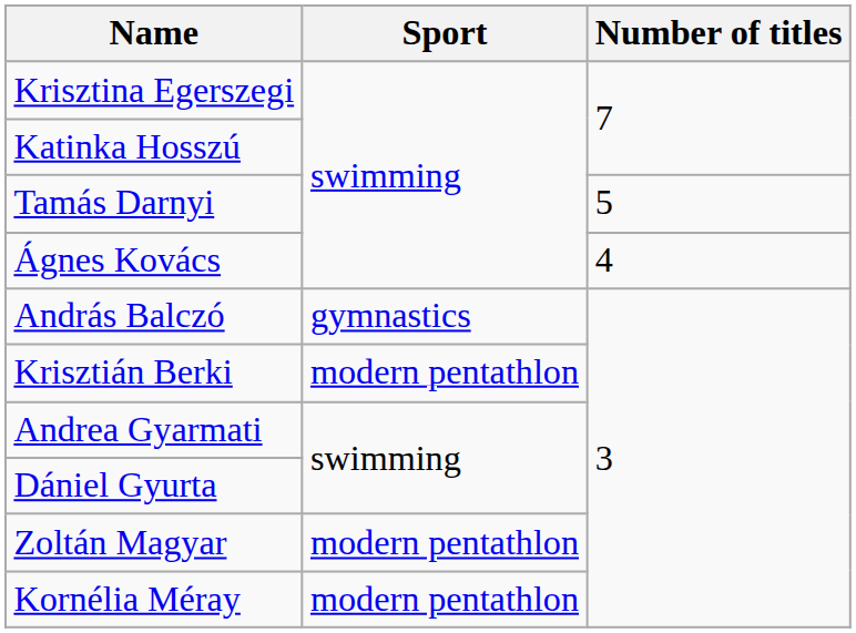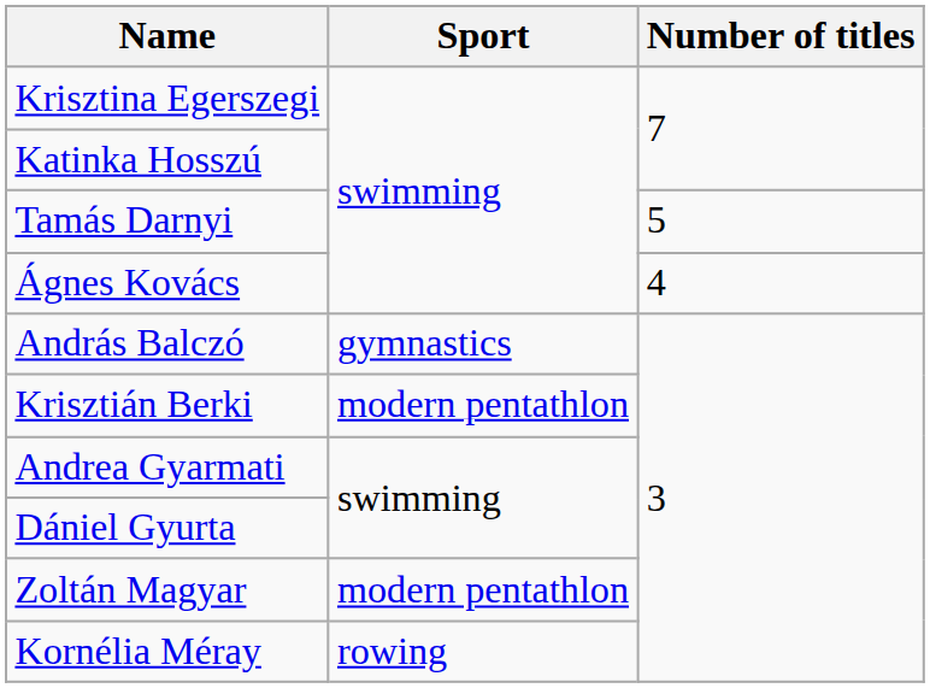Kornélia Méray | Sport: modern pentathlon -> rowing
